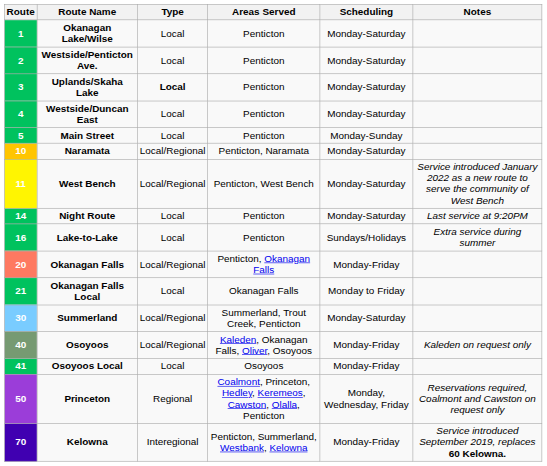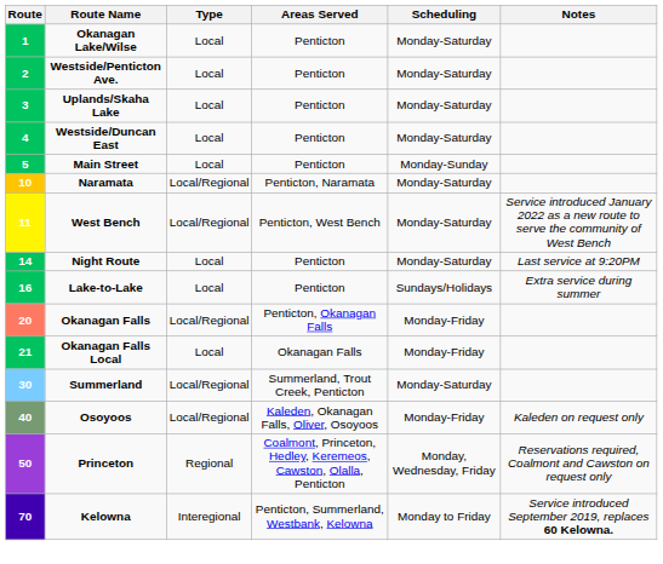Uplands/Skaha Lake | Type: bold -> normal
Okanagan Falls Local | Scheduling: Monday to Friday -> Monday-Friday
- row: 41 | Osoyoos Local | Local | Osoyoos | Monday-Friday
Kelowna | Scheduling: Monday-Friday -> Monday to Friday
